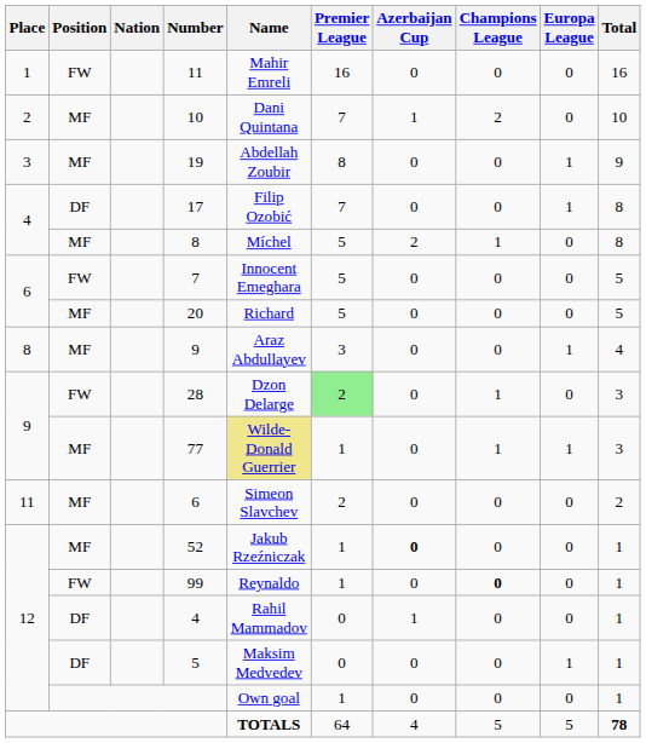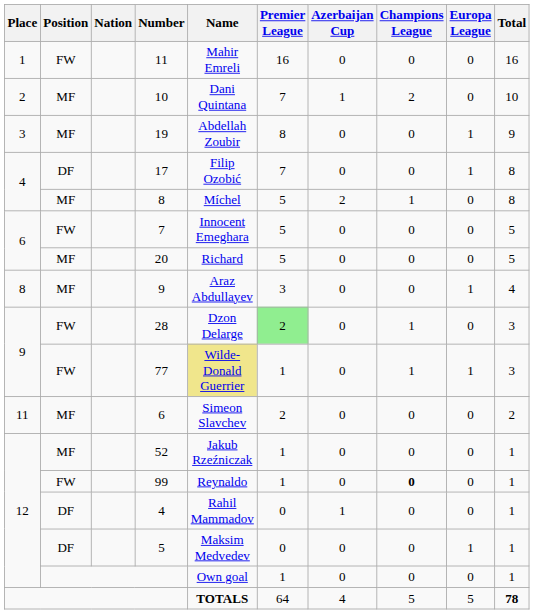77 | Position: MF -> FW
52 | Azerbaijan Cup: bold -> normal
